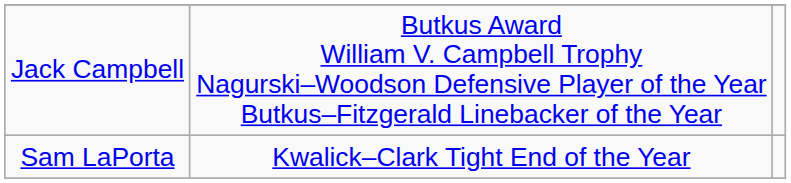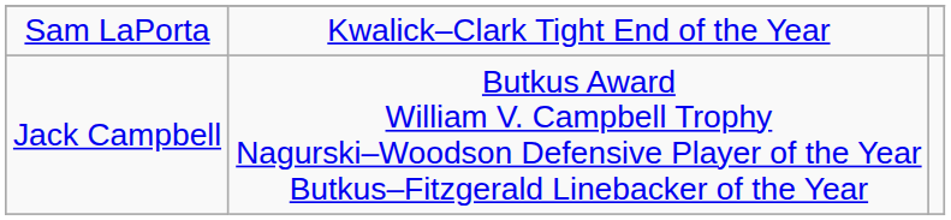rows swapped: Jack Campbell <-> Sam LaPorta
